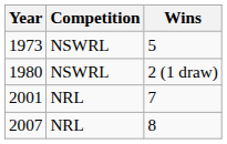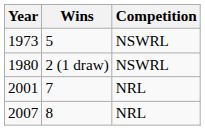columns swapped: Competition <-> Wins
